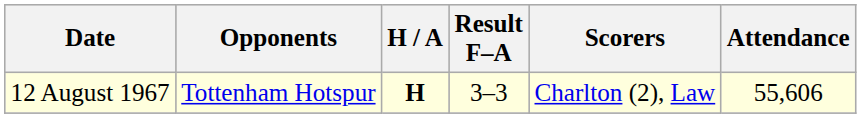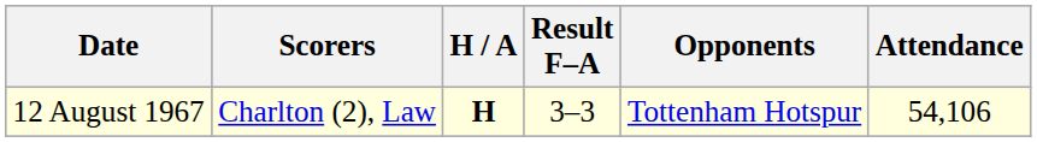columns swapped: Opponents <-> Scorers
12 August 1967 | Attendance: 55,606 -> 54,106
